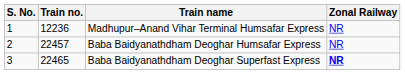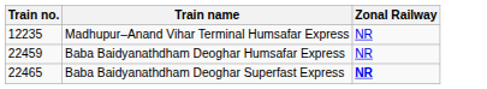- column: S. No. | 1 | 2 | 3
Madhupur–Anand Vihar Terminal Humsafar Express | Train no.: 12236 -> 12235
Baba Baidyanathdham Deoghar Humsafar Express | Train no.: 22457 -> 22459
